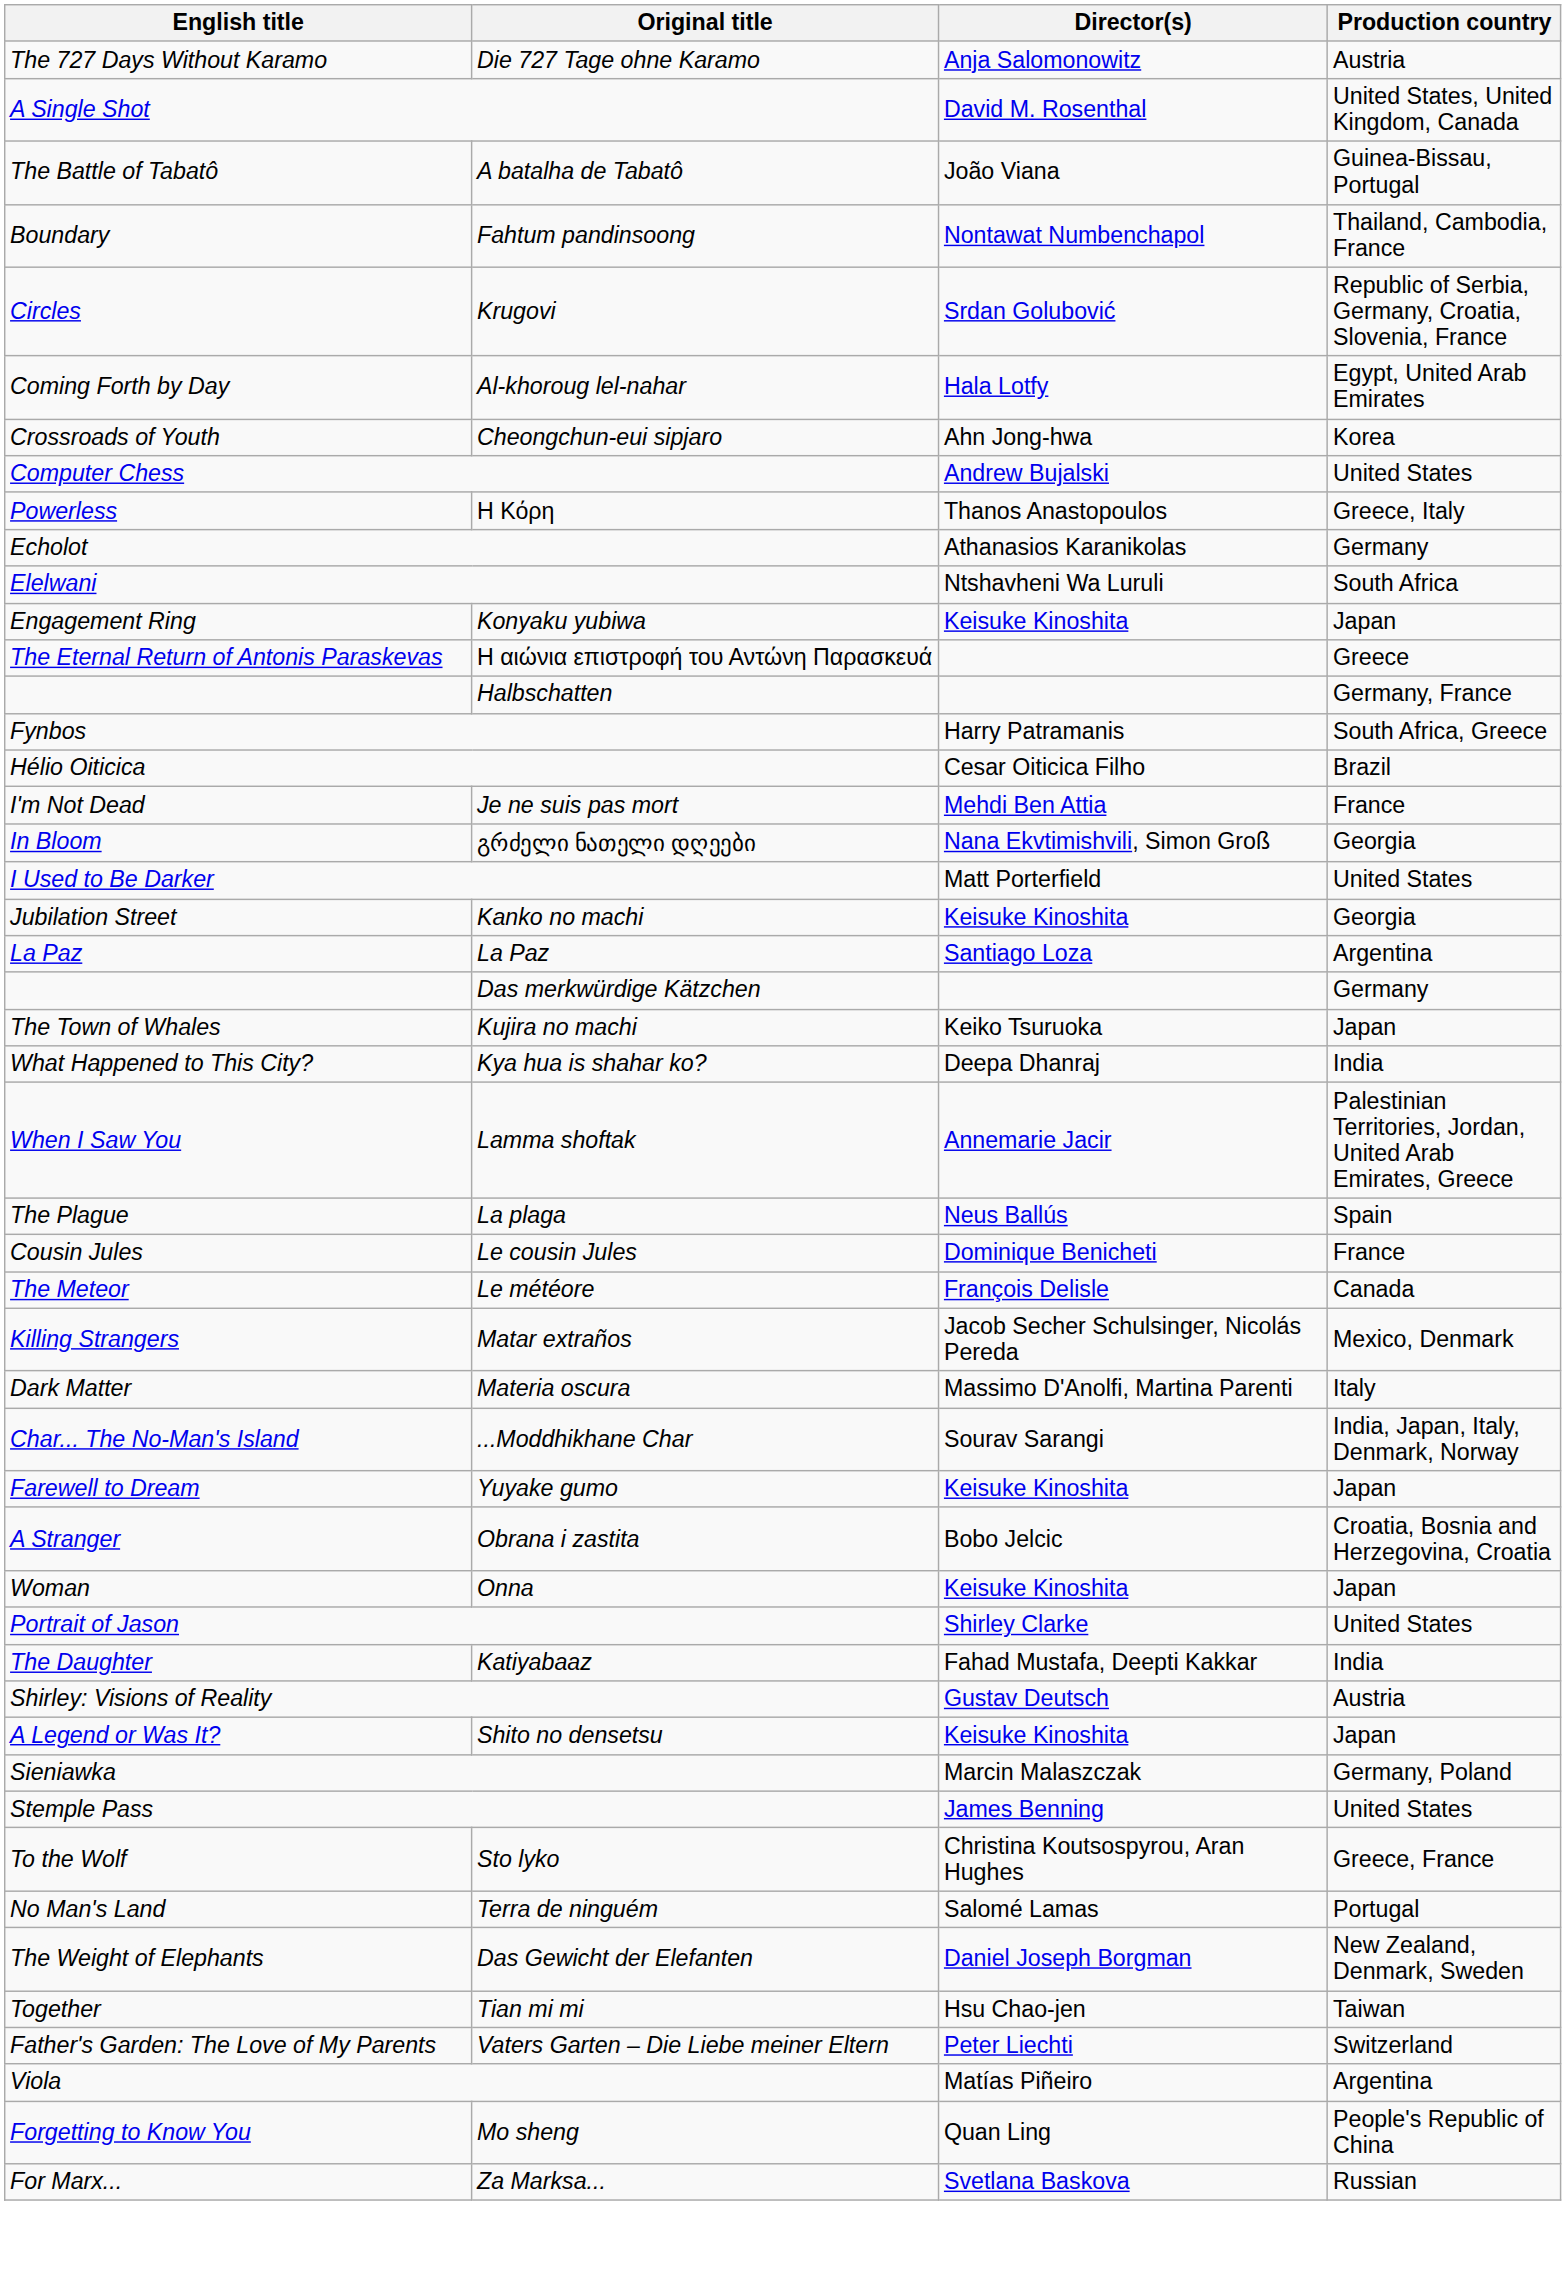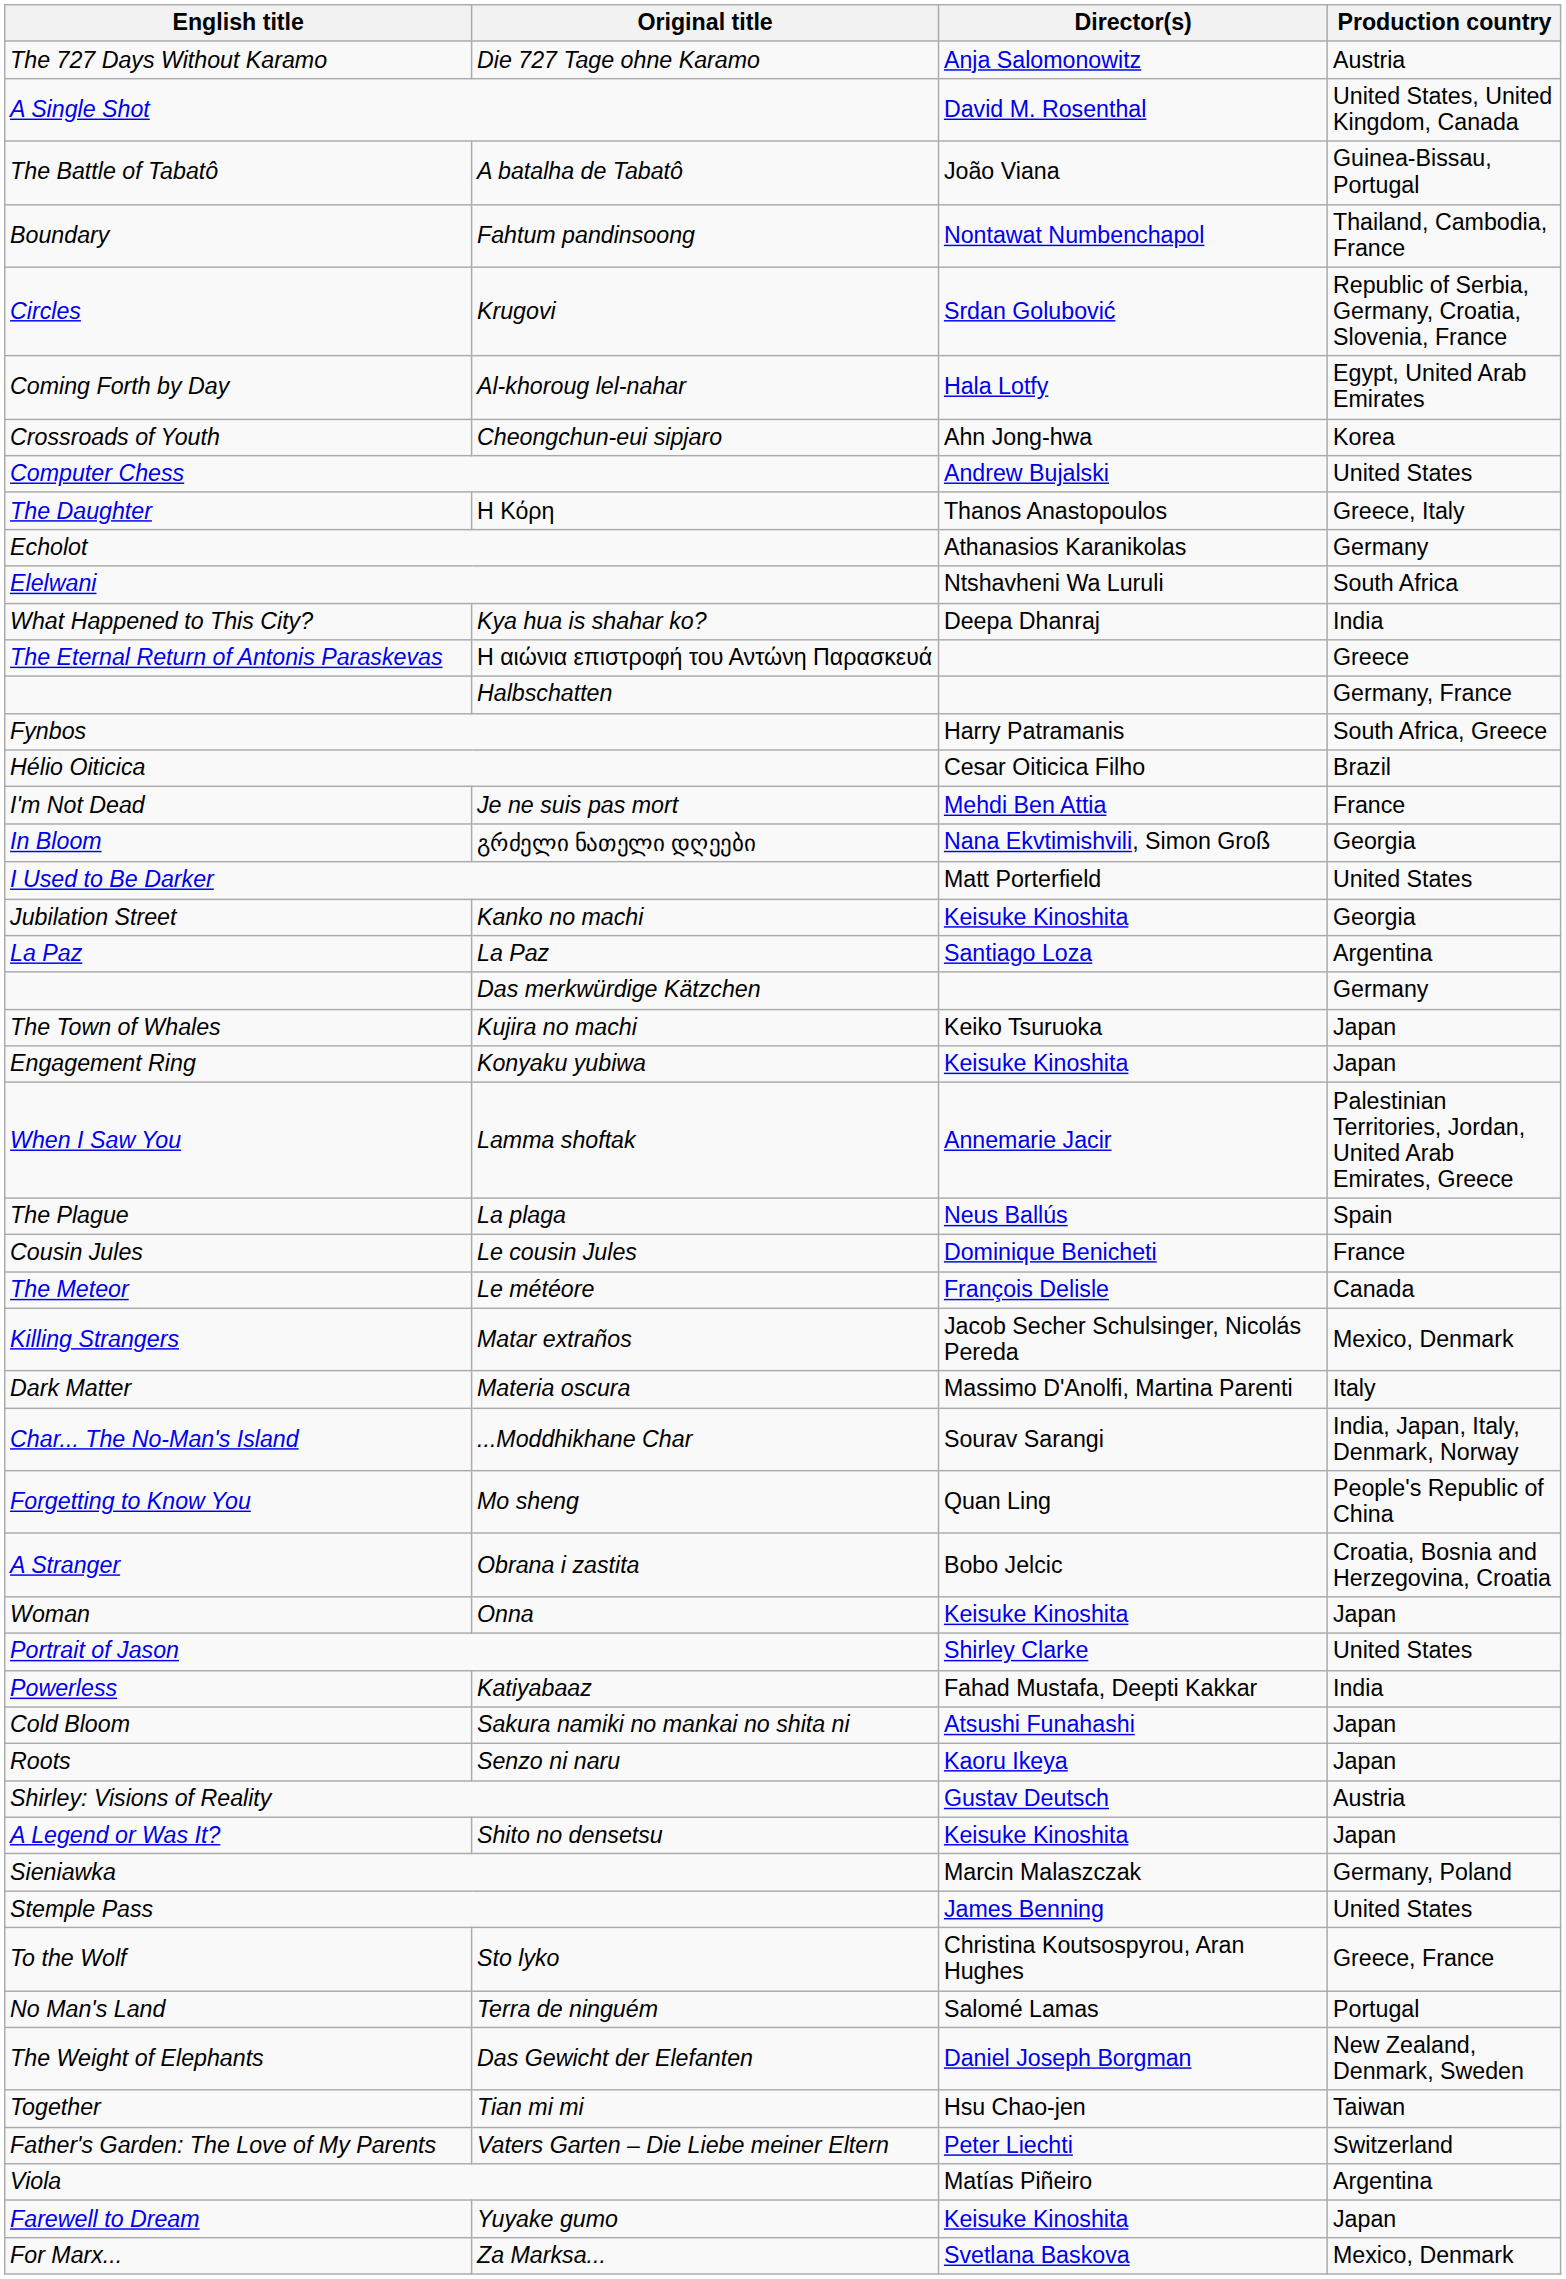Η Κόρη | English title: Powerless -> The Daughter
rows swapped: Konyaku yubiwa <-> Kya hua is shahar ko?
rows swapped: Mo sheng <-> Yuyake gumo
Katiyabaaz | English title: The Daughter -> Powerless
+ row: Cold Bloom | Sakura namiki no mankai no shita ni | Atsushi Funahashi | Japan
+ row: Roots | Senzo ni naru | Kaoru Ikeya | Japan
Za Marksa... | Production country: Russian -> Mexico, Denmark
